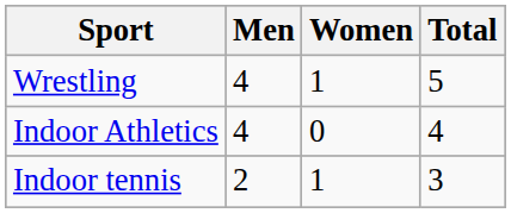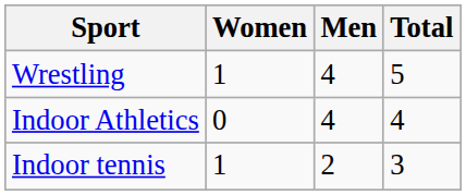columns swapped: Men <-> Women
